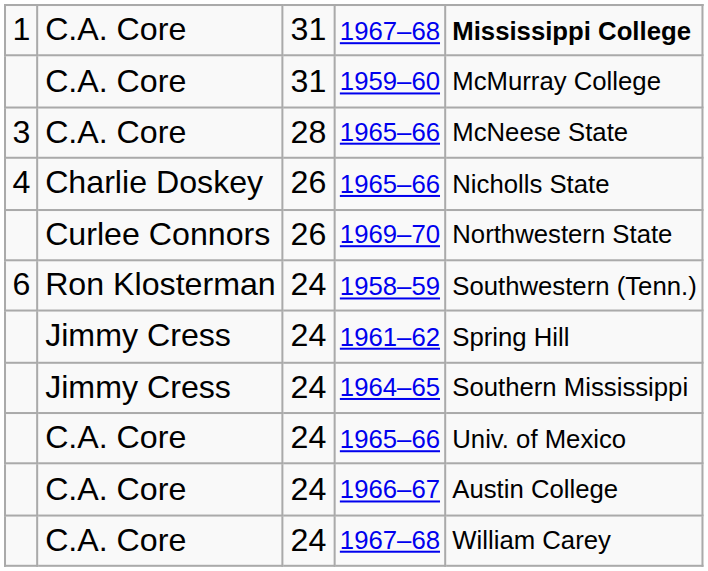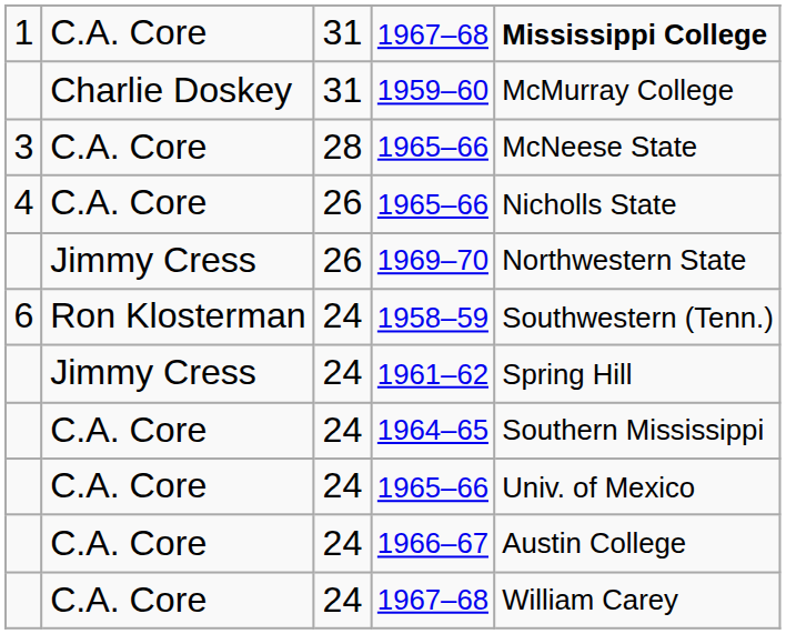1959–60 | column 2: C.A. Core -> Charlie Doskey
4 / 1965–66 | column 2: Charlie Doskey -> C.A. Core
1969–70 | column 2: Curlee Connors -> Jimmy Cress
1964–65 | column 2: Jimmy Cress -> C.A. Core
